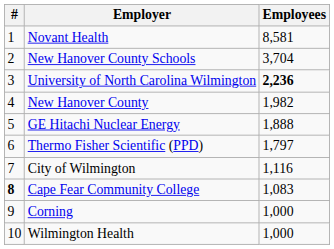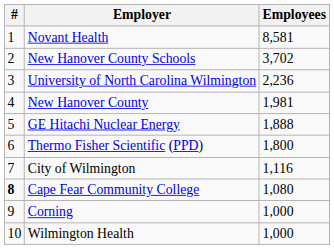New Hanover County Schools | Employees: 3,704 -> 3,702
University of North Carolina Wilmington | Employees: bold -> normal
New Hanover County | Employees: 1,982 -> 1,981
Thermo Fisher Scientific (PPD) | Employees: 1,797 -> 1,800
Cape Fear Community College | Employees: 1,083 -> 1,080
